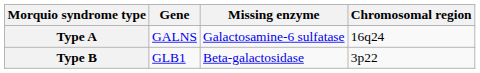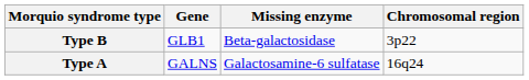rows swapped: Type A <-> Type B
